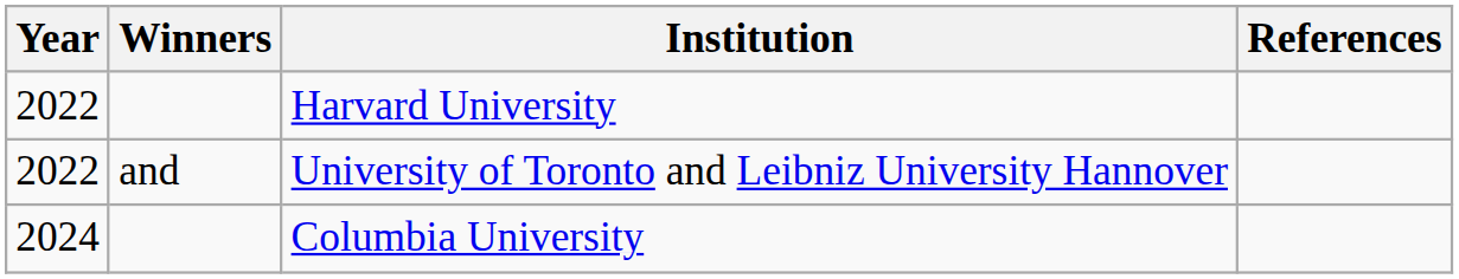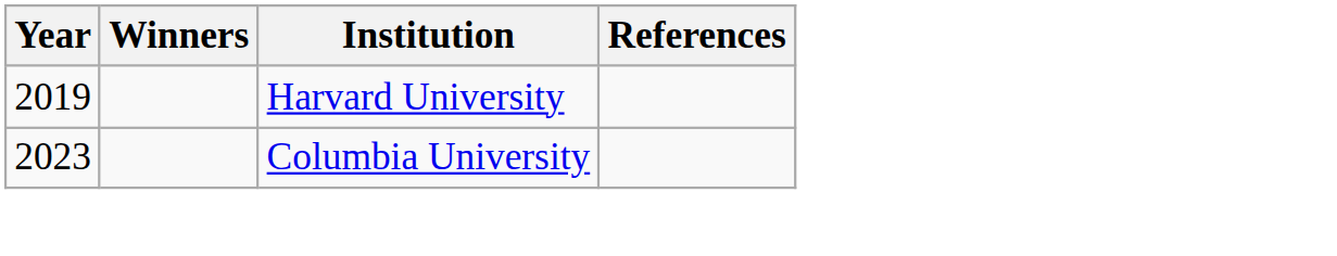Harvard University | Year: 2022 -> 2019
- row: 2022 | and | University of Toronto and Leibniz University Hannover
Columbia University | Year: 2024 -> 2023
